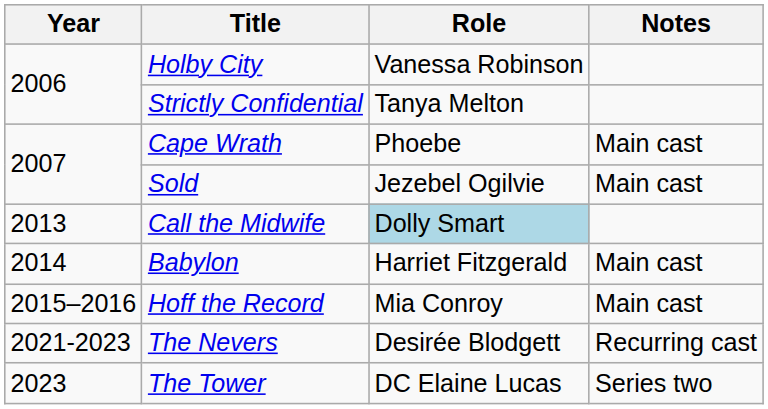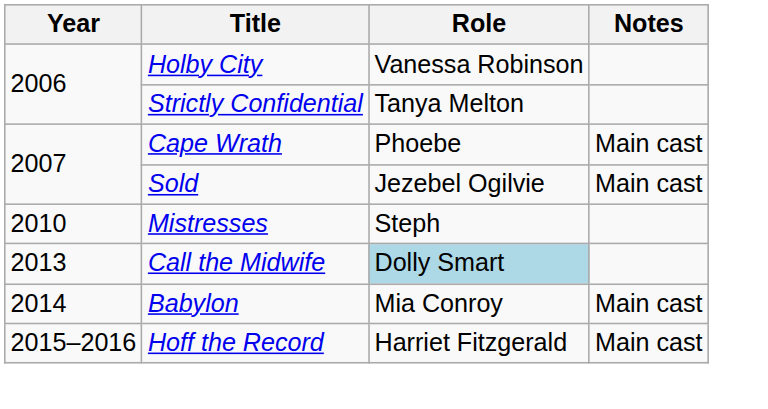+ row: 2010 | Mistresses | Steph
Babylon | Role: Harriet Fitzgerald -> Mia Conroy
Hoff the Record | Role: Mia Conroy -> Harriet Fitzgerald
- row: 2021-2023 | The Nevers | Desirée Blodgett | Recurring cast
- row: 2023 | The Tower | DC Elaine Lucas | Series two
